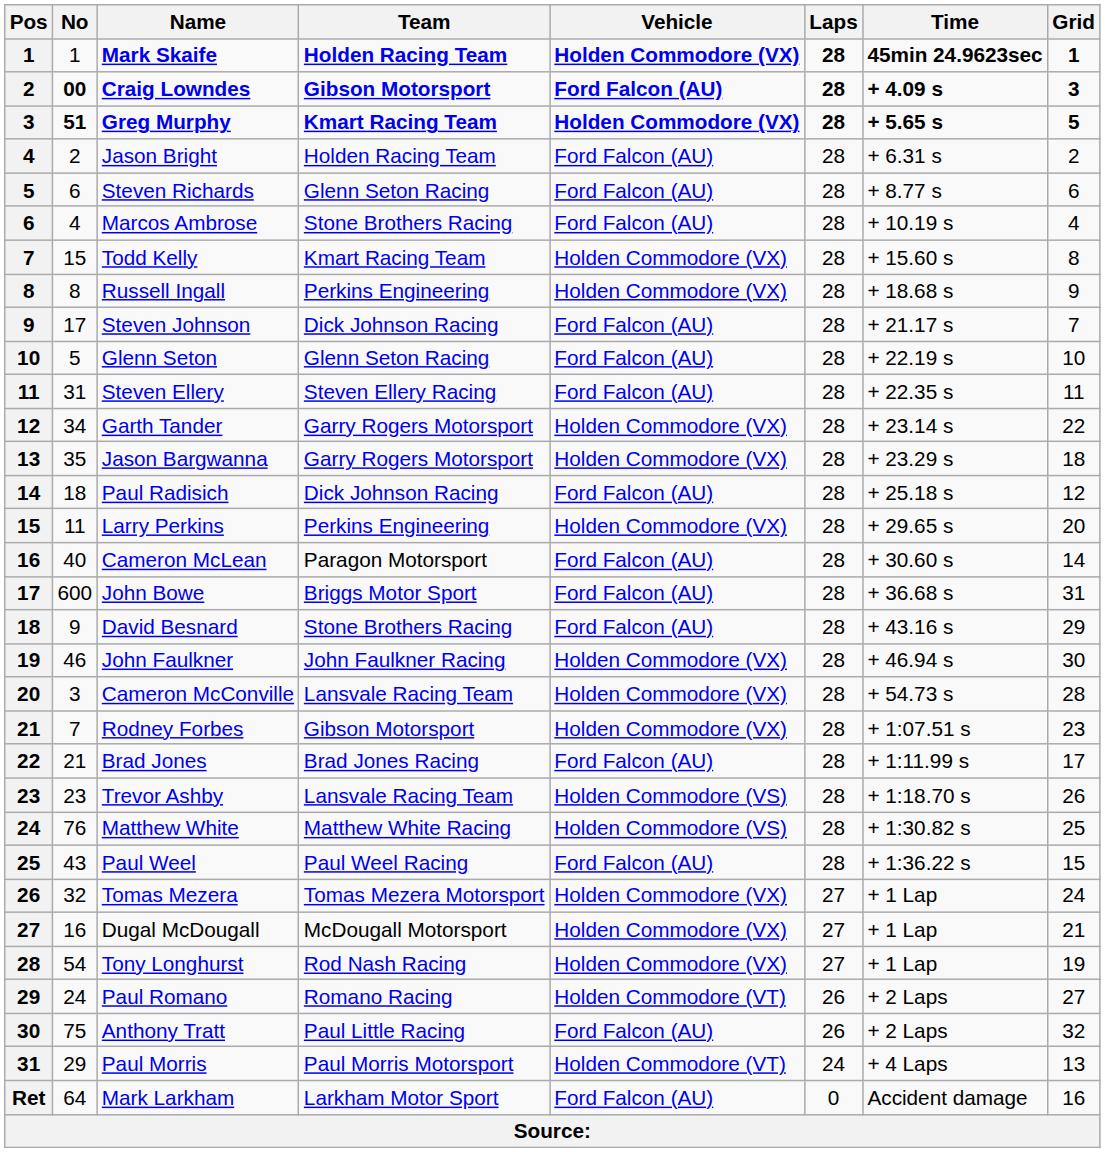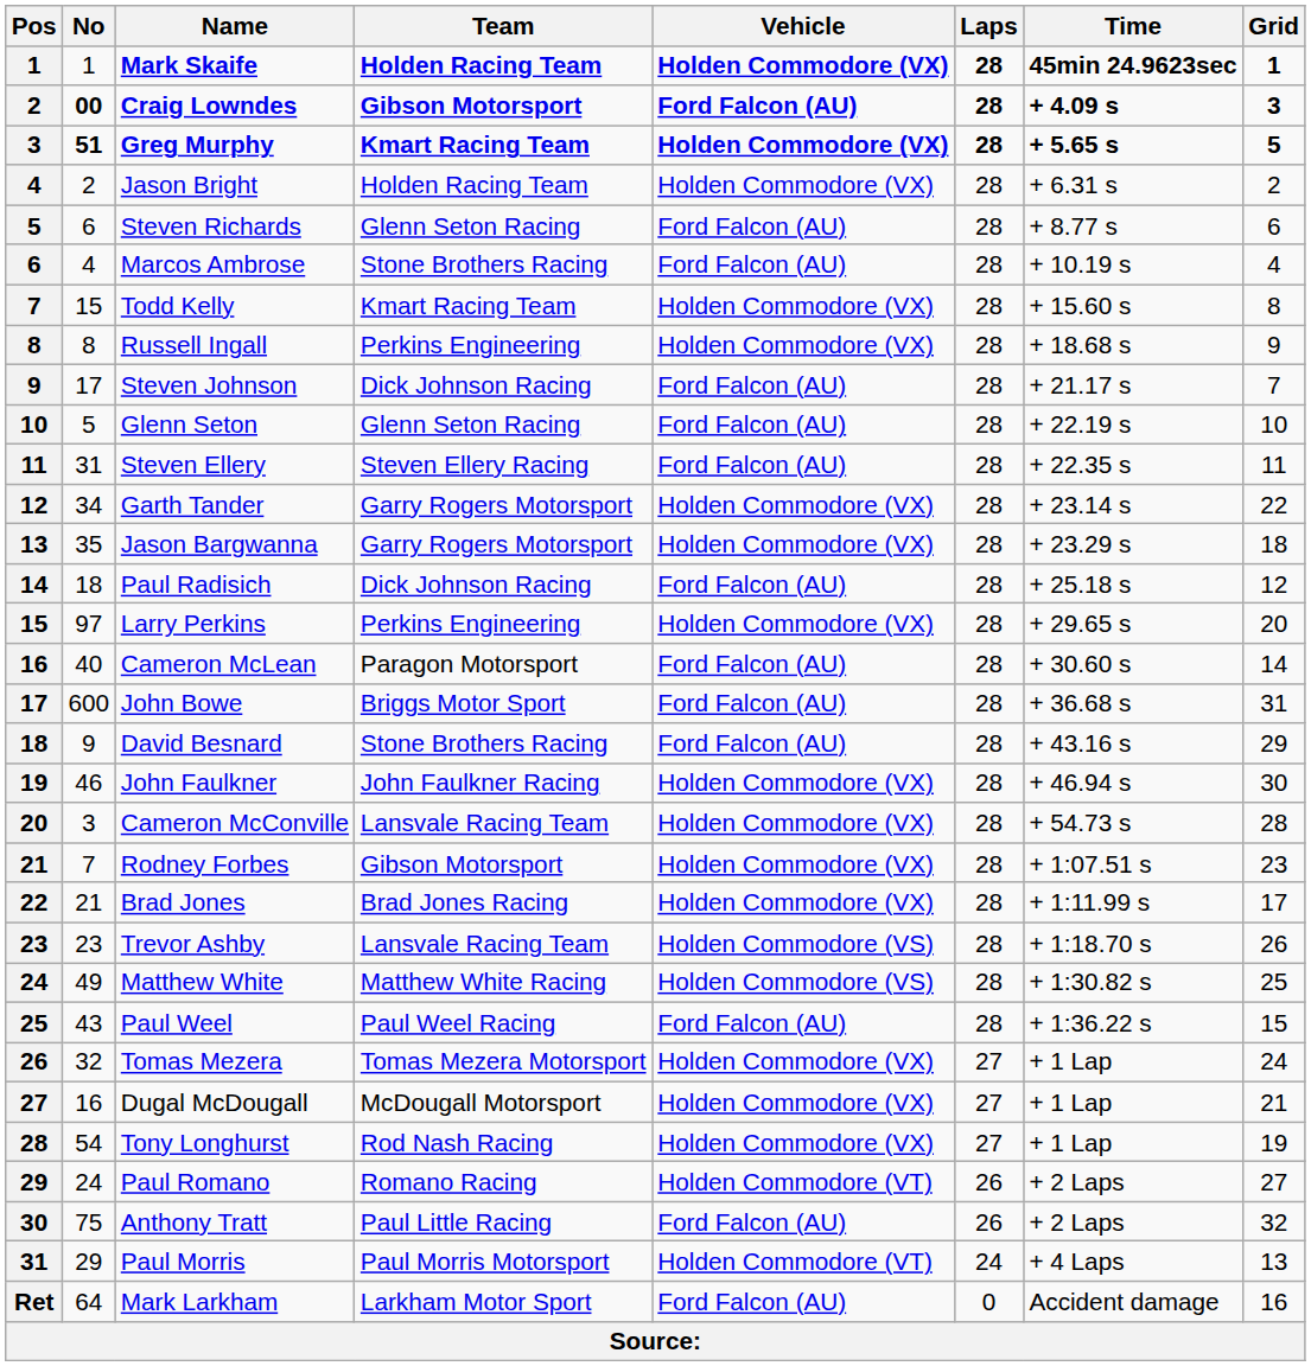Jason Bright | Vehicle: Ford Falcon (AU) -> Holden Commodore (VX)
Larry Perkins | No: 11 -> 97
Brad Jones | Vehicle: Ford Falcon (AU) -> Holden Commodore (VX)
Matthew White | No: 76 -> 49
